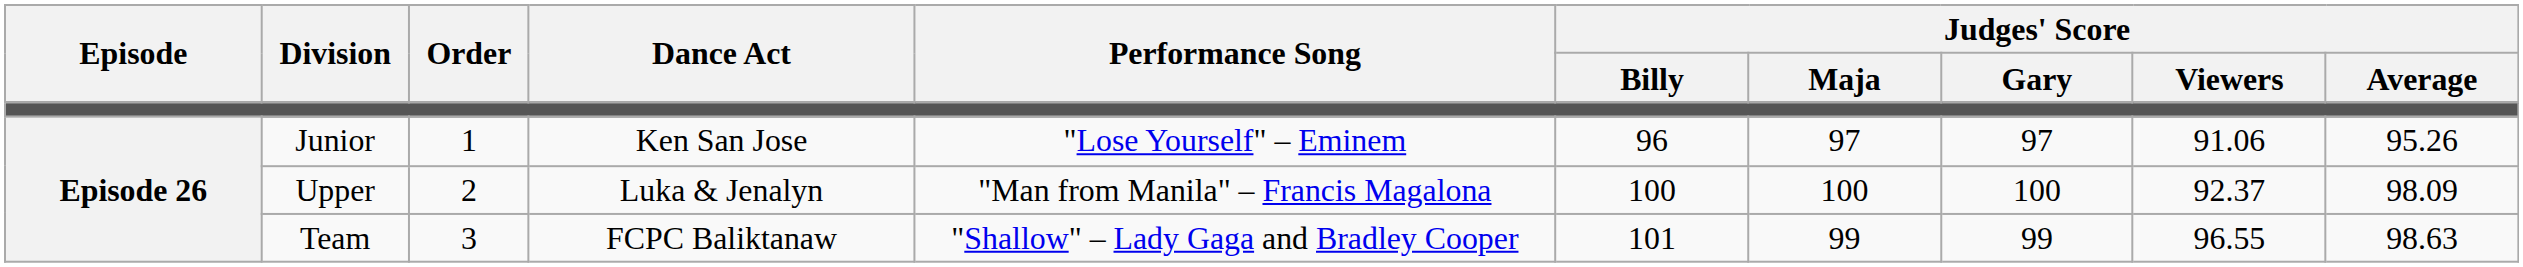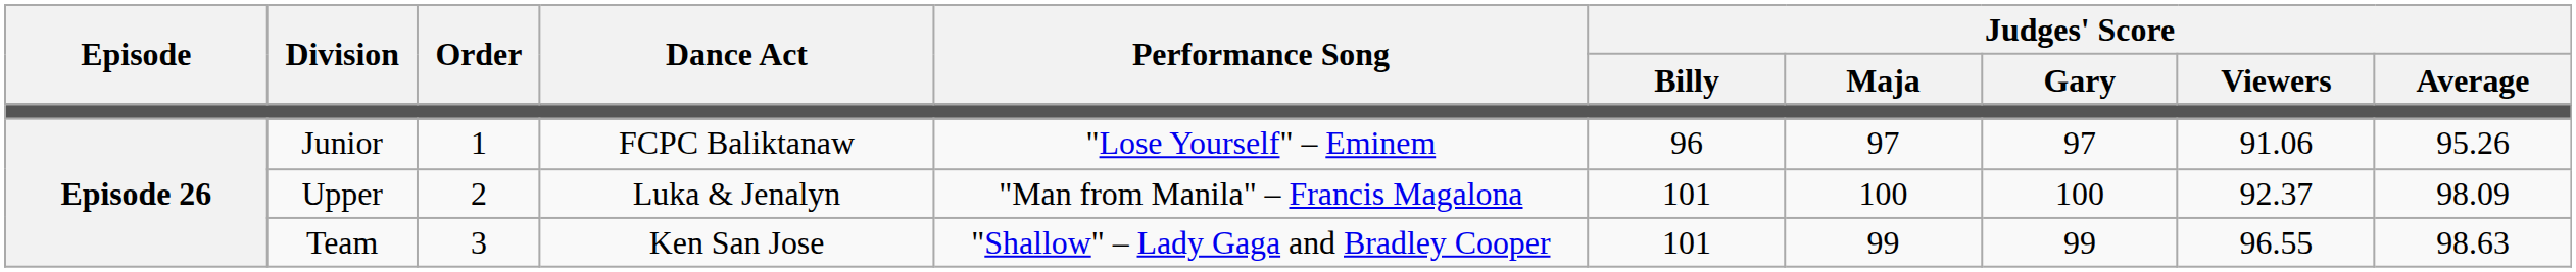Junior | Dance Act: Ken San Jose -> FCPC Baliktanaw
Upper | Judges' Score / Billy: 100 -> 101
Team | Dance Act: FCPC Baliktanaw -> Ken San Jose
